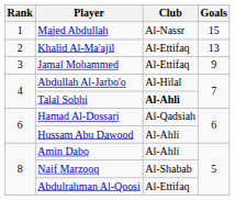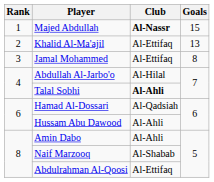Majed Abdullah | Club: normal -> bold
Jamal Mohammed | Goals: 9 -> 8
